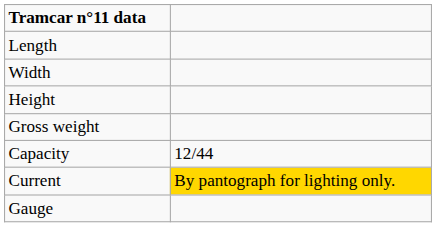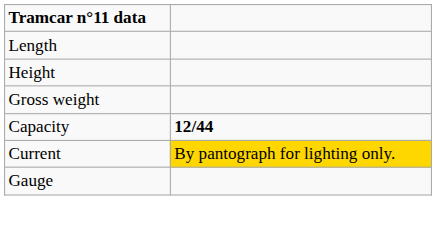- row: Width
Capacity | column 2: normal -> bold
